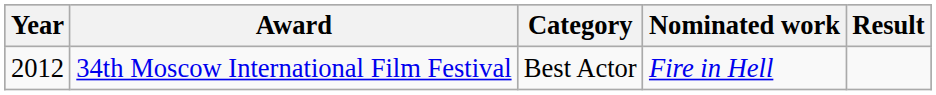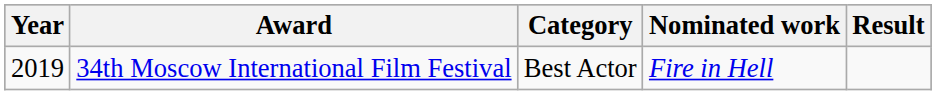34th Moscow International Film Festival | Year: 2012 -> 2019
